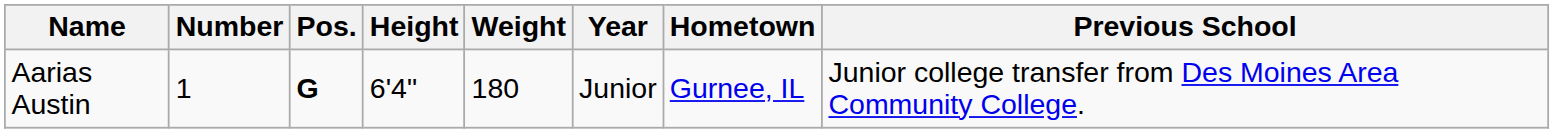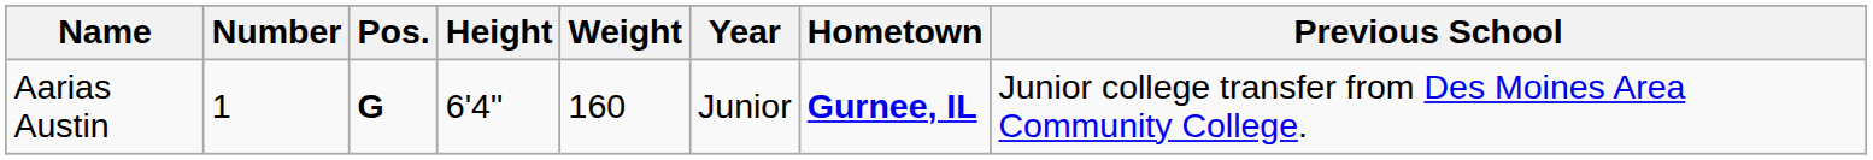Aarias Austin | Weight: 180 -> 160
Aarias Austin | Hometown: normal -> bold
